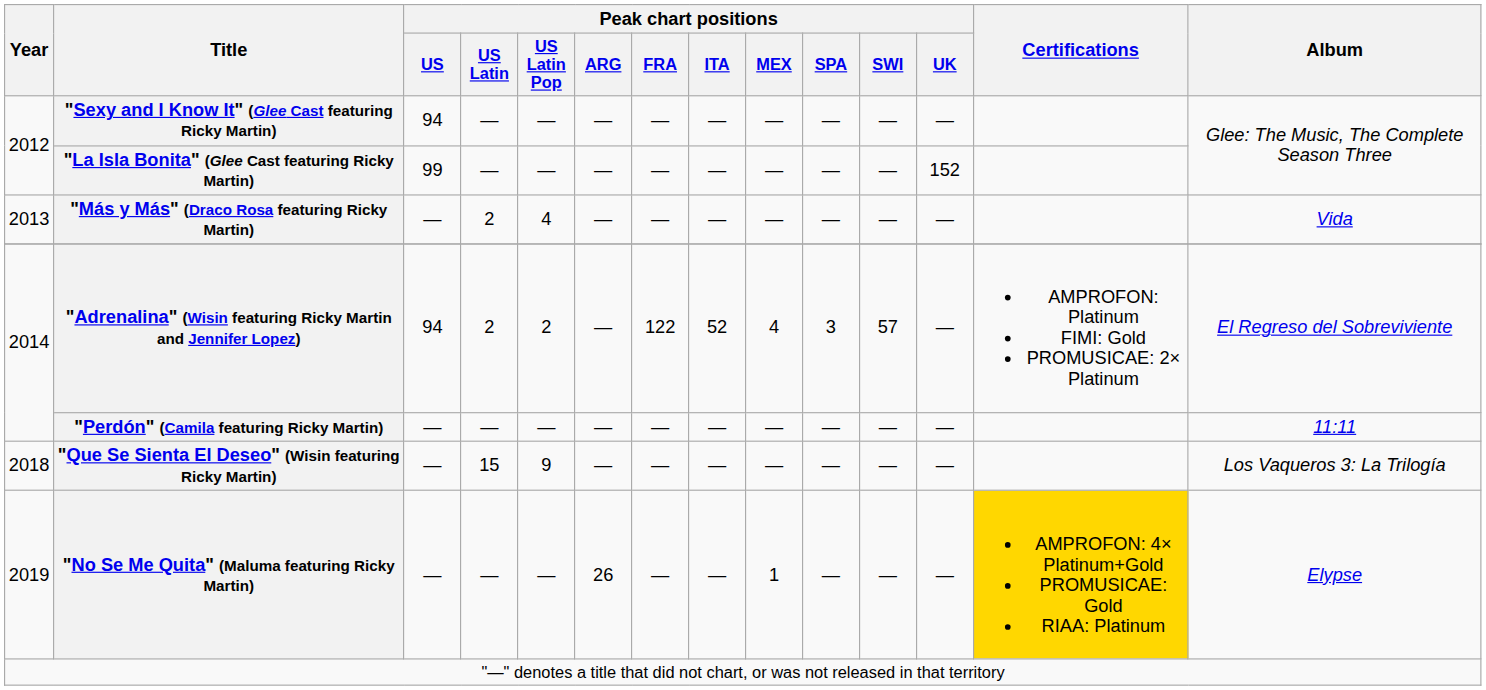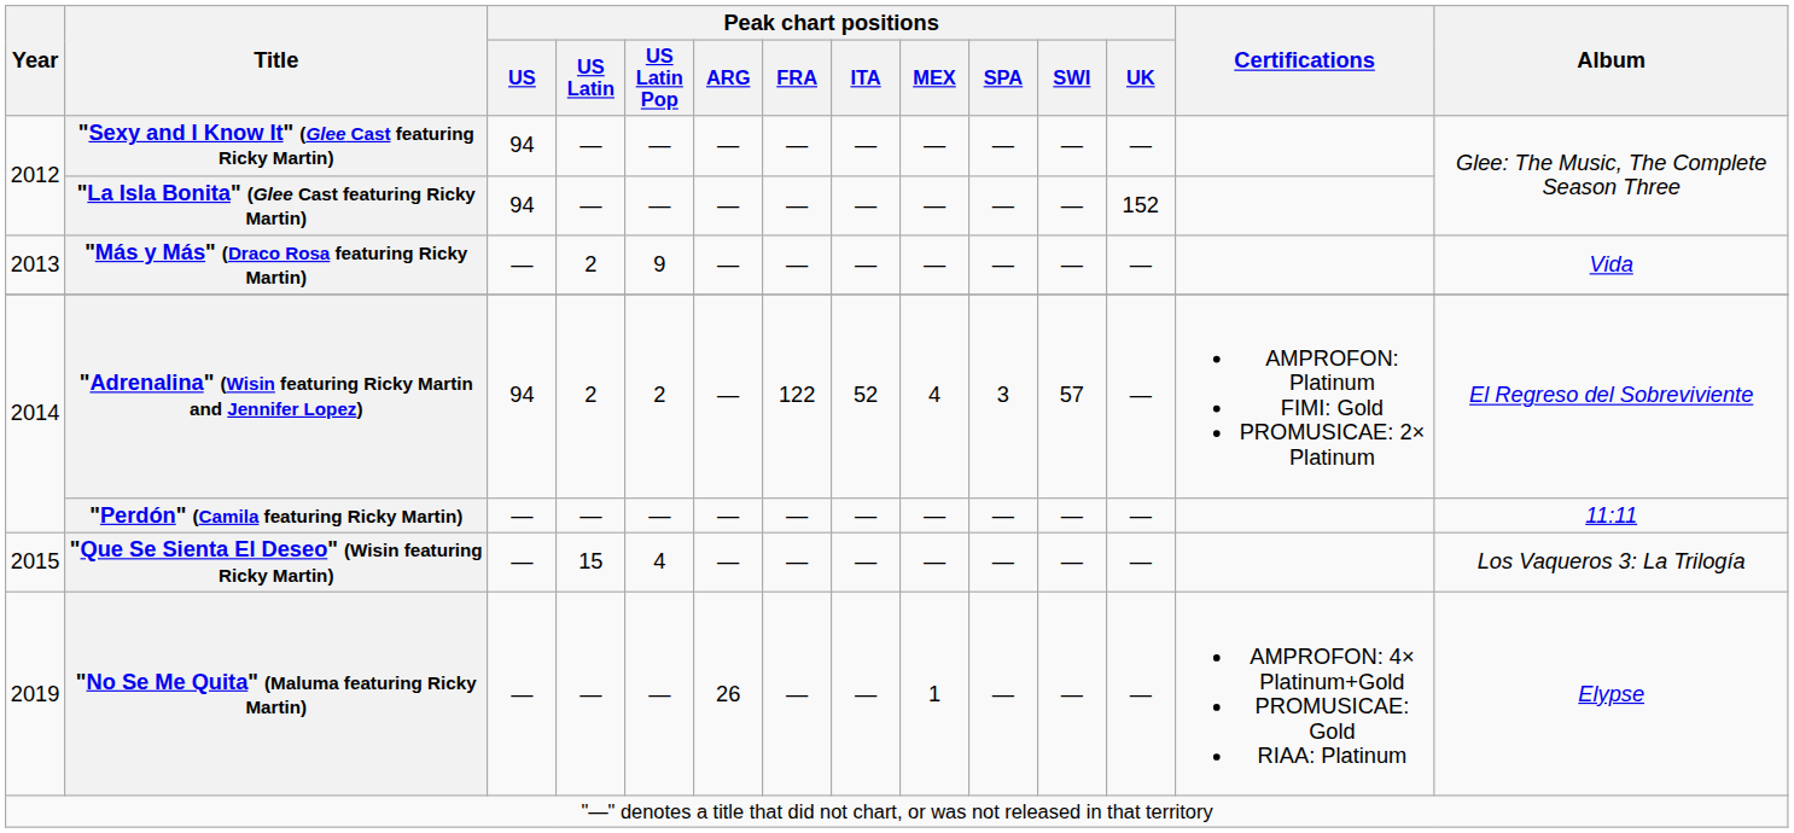"La Isla Bonita" (Glee Cast featuring Ricky Martin) | Peak chart positions / US: 99 -> 94
"Más y Más" (Draco Rosa featuring Ricky Martin) | Peak chart positions / US Latin Pop: 4 -> 9
"Que Se Sienta El Deseo" (Wisin featuring Ricky Martin) | Year: 2018 -> 2015
"Que Se Sienta El Deseo" (Wisin featuring Ricky Martin) | Peak chart positions / US Latin Pop: 9 -> 4
"No Se Me Quita" (Maluma featuring Ricky Martin) | Certifications: gold background -> no background
